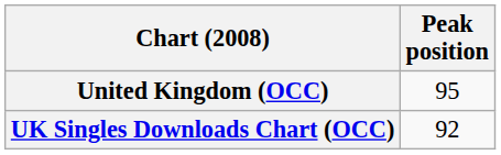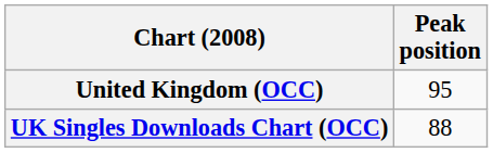UK Singles Downloads Chart (OCC) | Peak position: 92 -> 88
